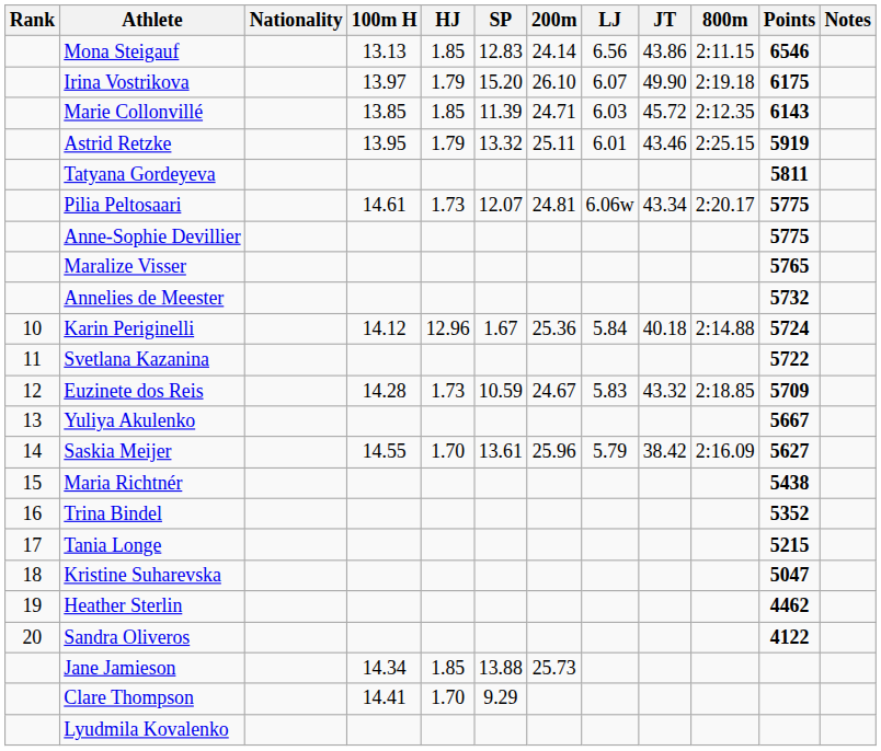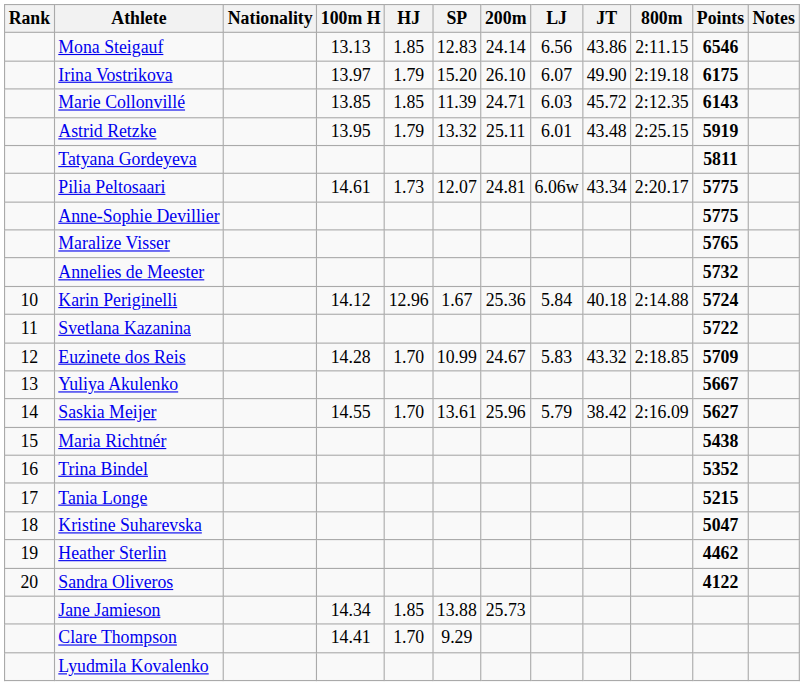Astrid Retzke | JT: 43.46 -> 43.48
Euzinete dos Reis | HJ: 1.73 -> 1.70
Euzinete dos Reis | SP: 10.59 -> 10.99
